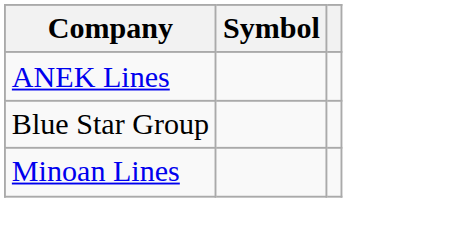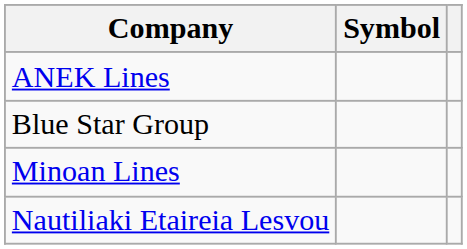+ row: Nautiliaki Etaireia Lesvou
